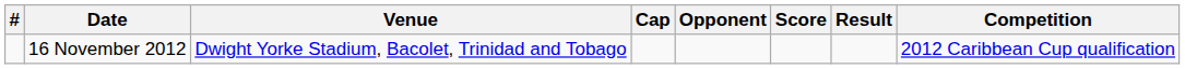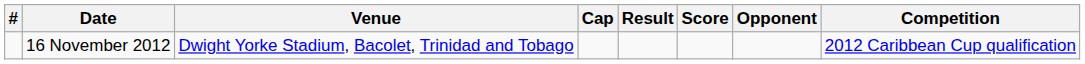columns swapped: Opponent <-> Result
